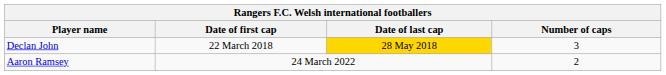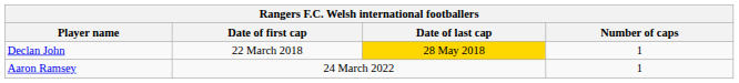Declan John | Number of caps: 3 -> 1
Aaron Ramsey | Number of caps: 2 -> 1
